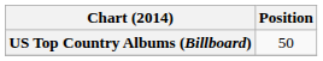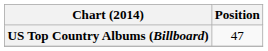US Top Country Albums (Billboard) | Position: 50 -> 47
